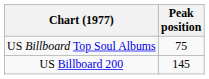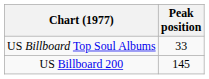US Billboard Top Soul Albums | Peak position: 75 -> 33
